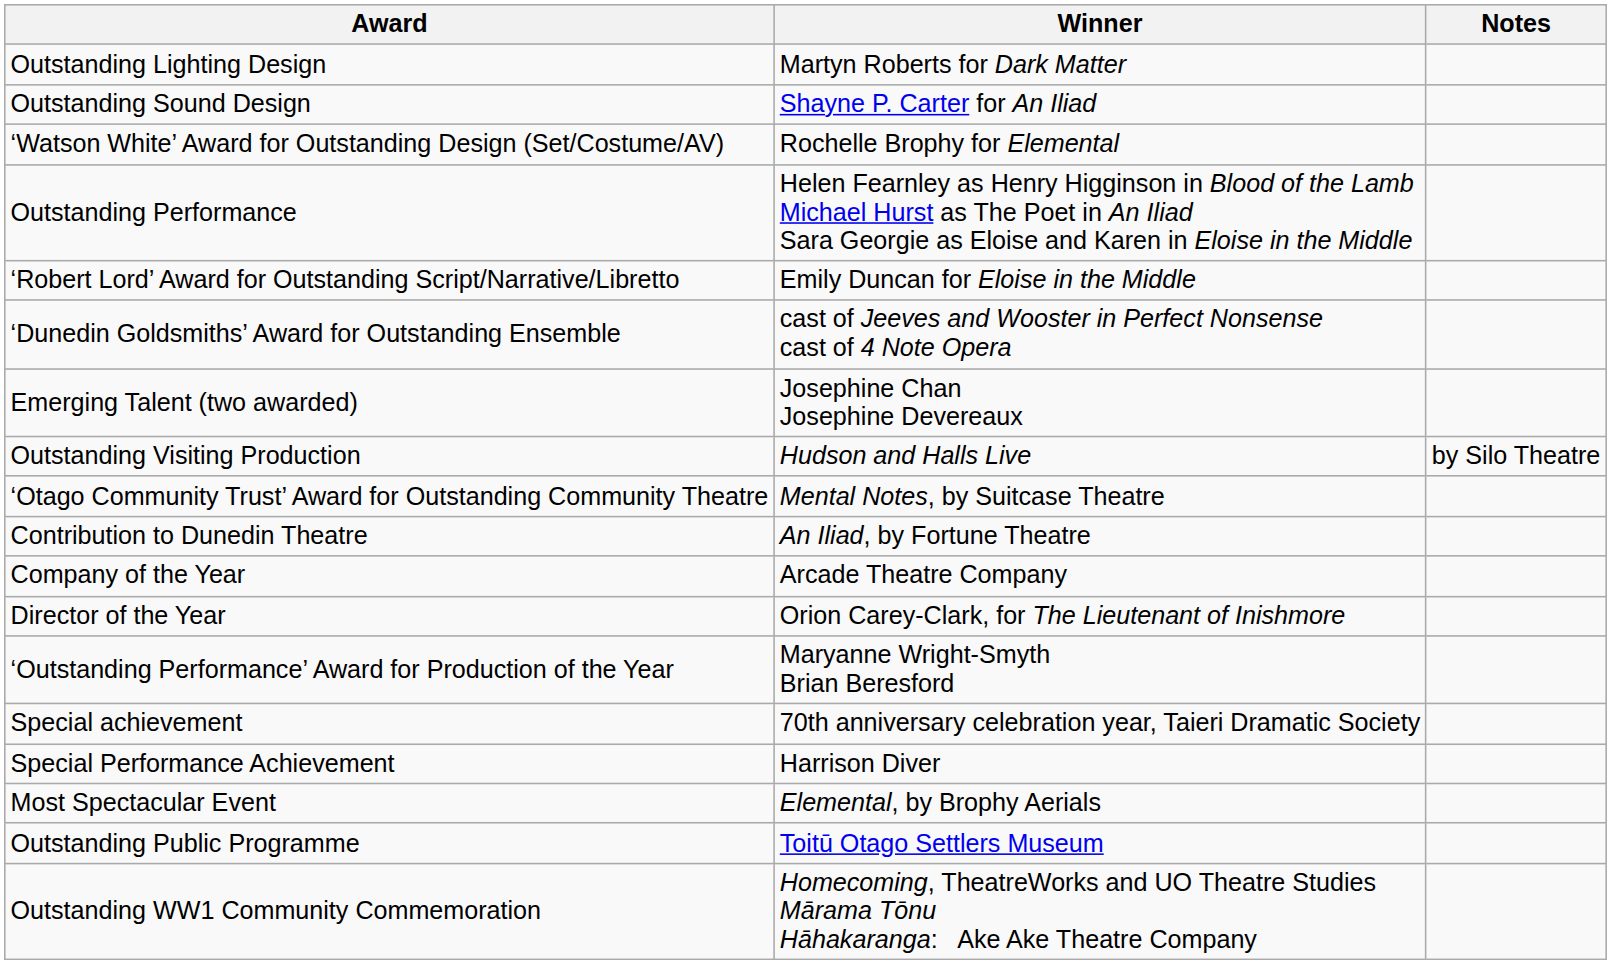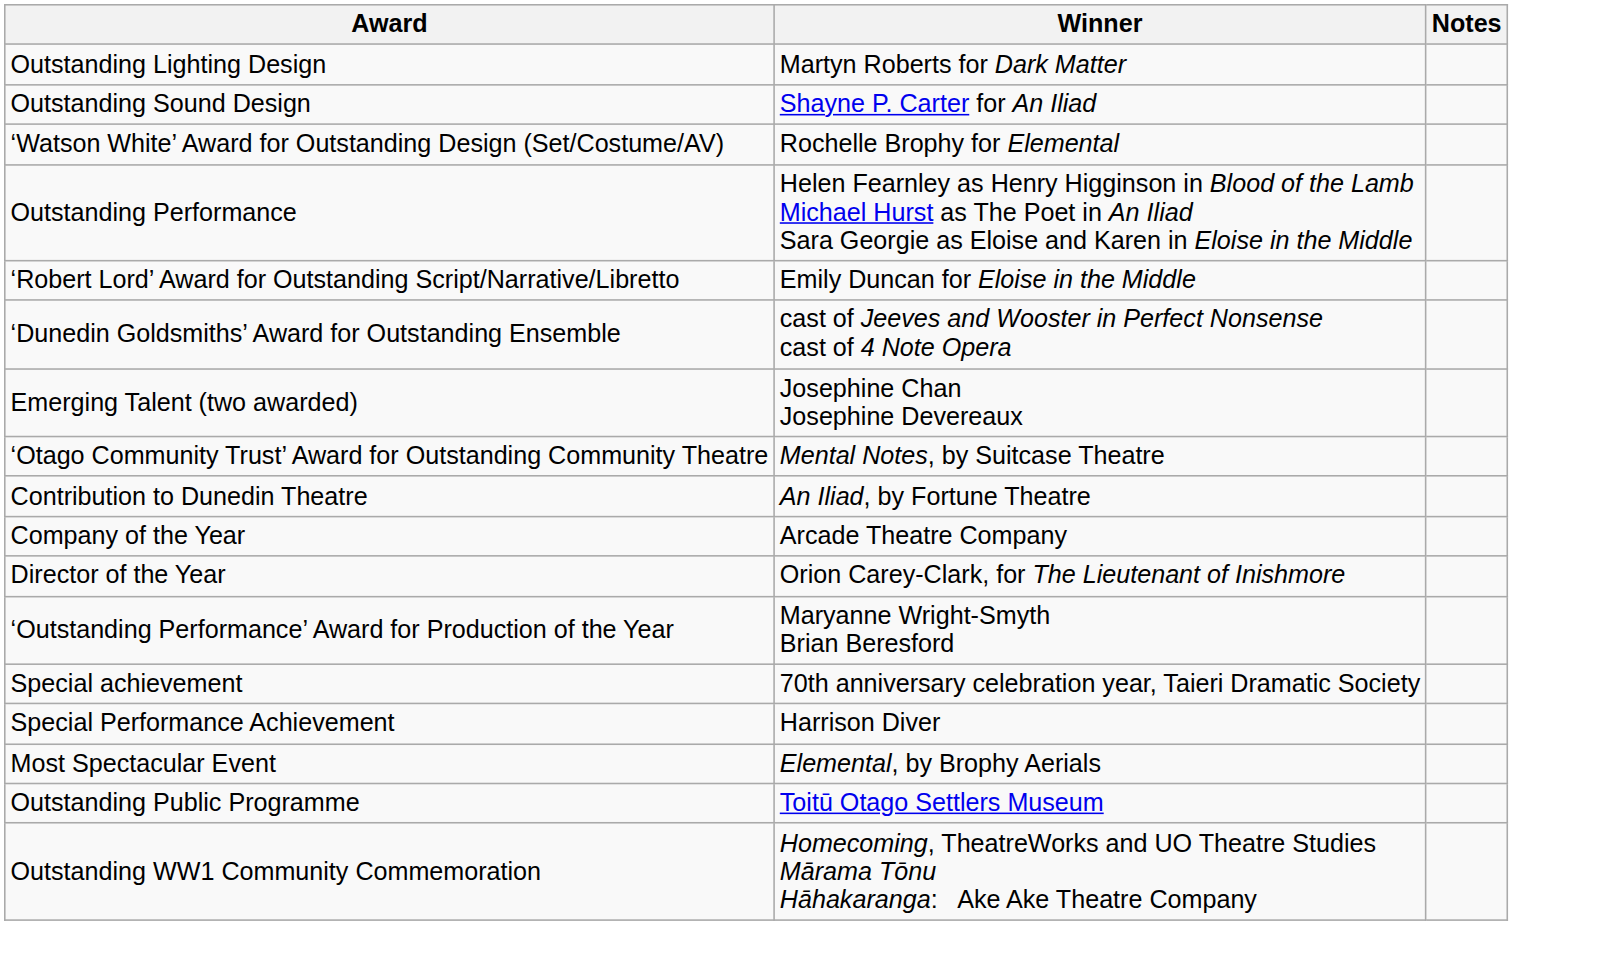- row: Outstanding Visiting Production | Hudson and Halls Live | by Silo Theatre
